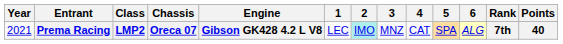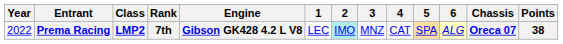columns swapped: Chassis <-> Rank
Prema Racing | Year: 2021 -> 2022
Prema Racing | Points: 40 -> 38
